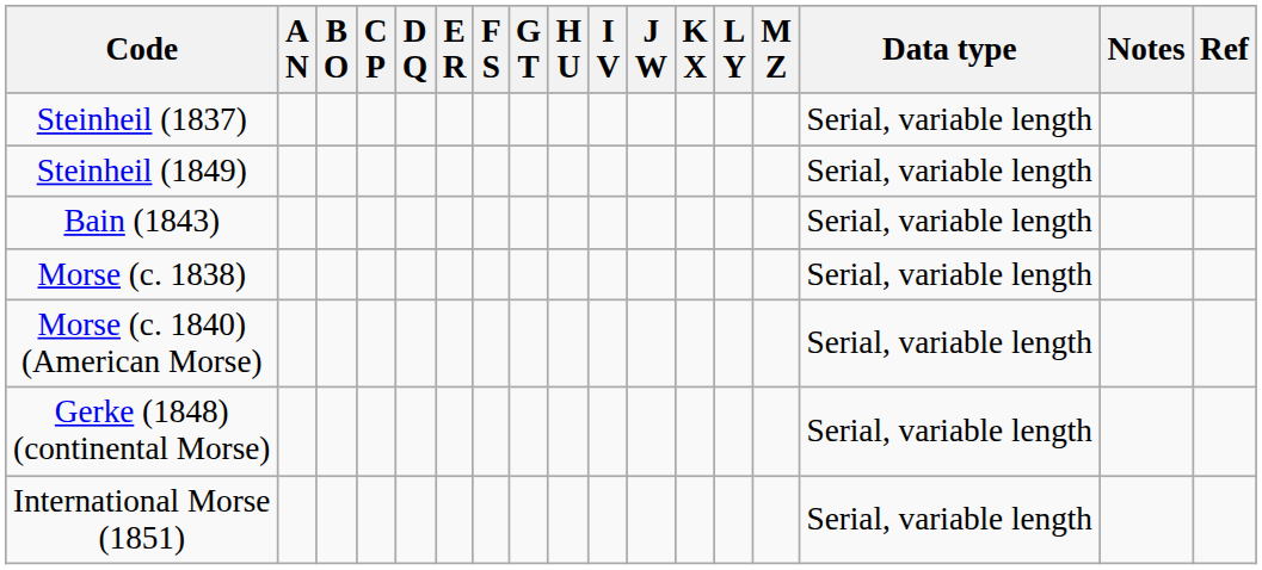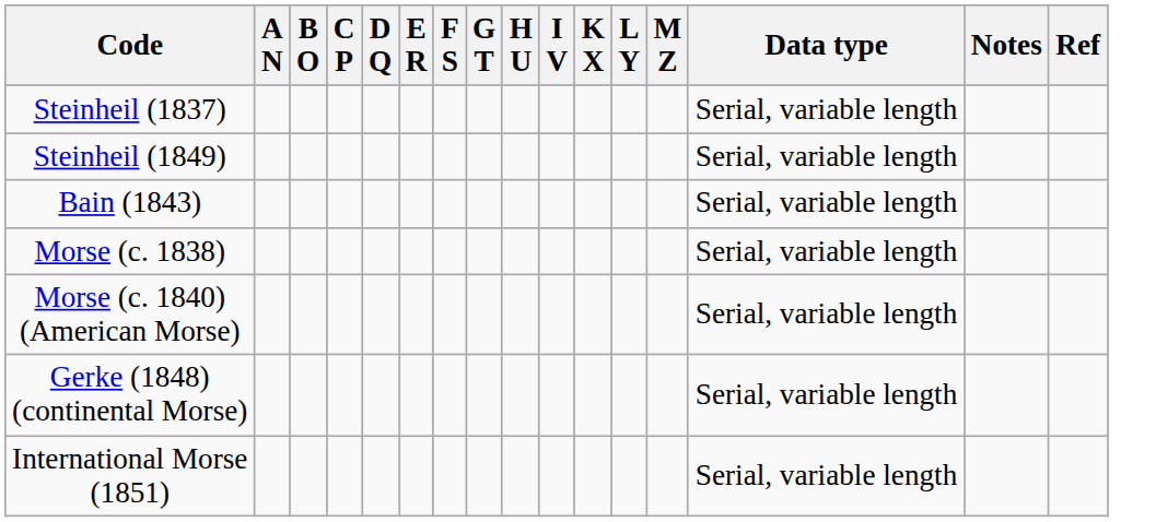- column: J W
